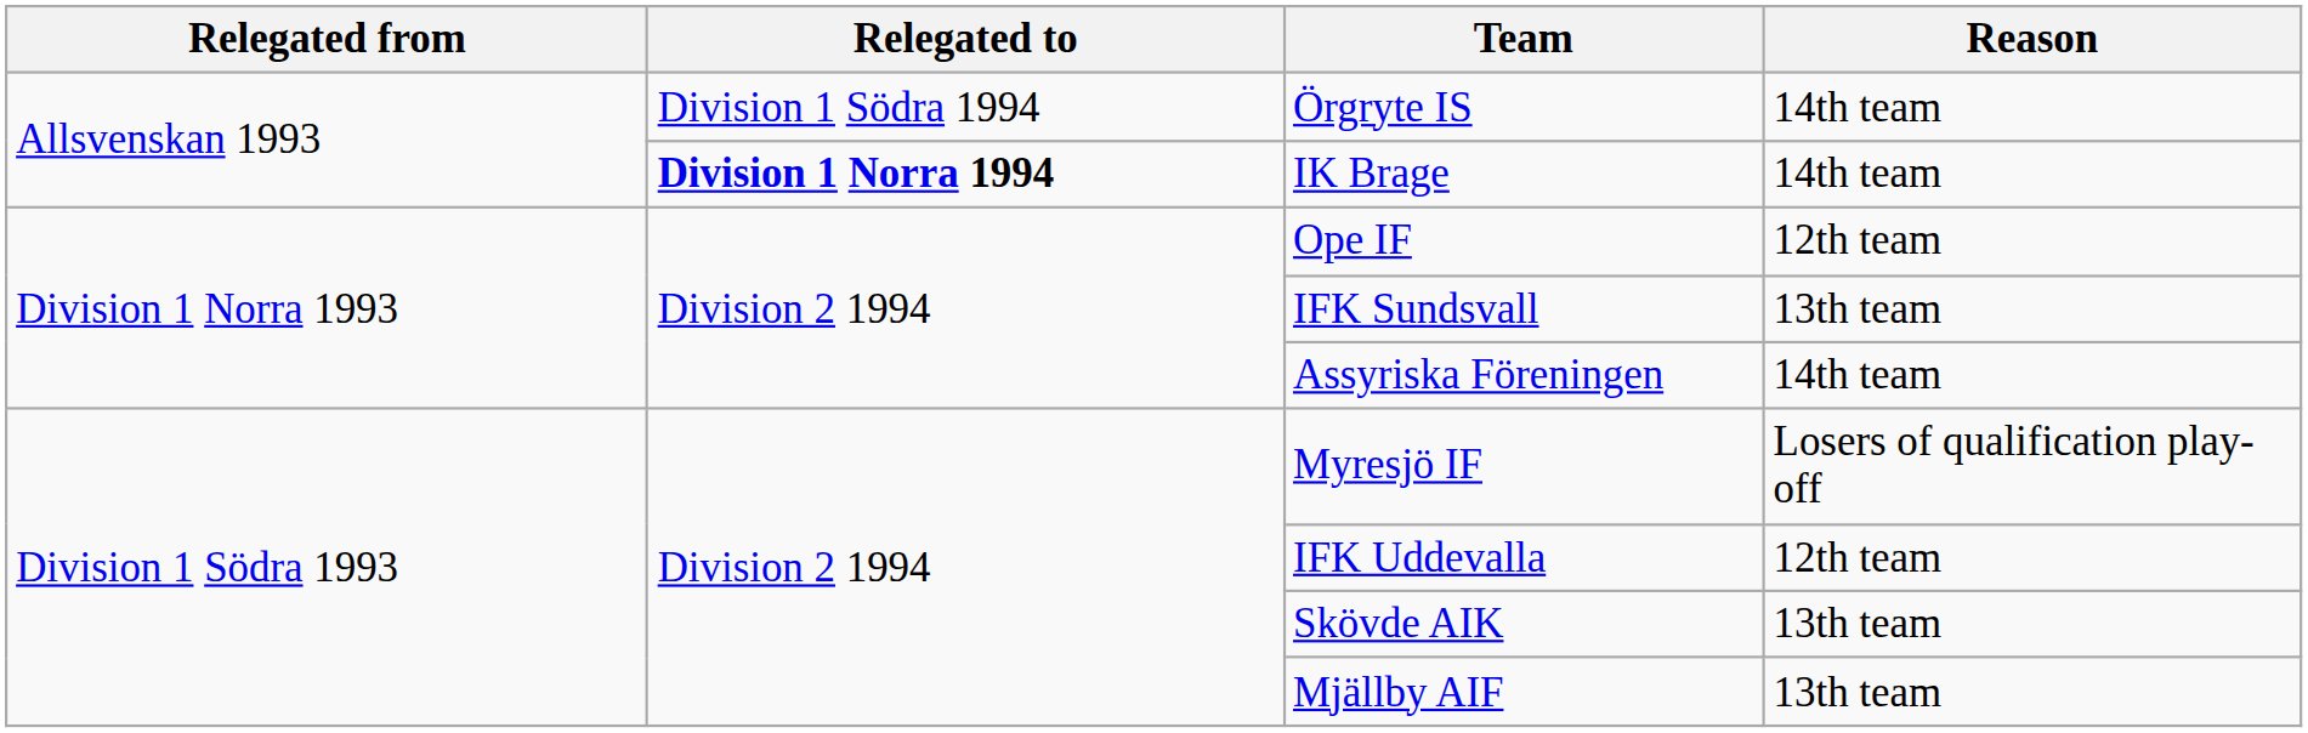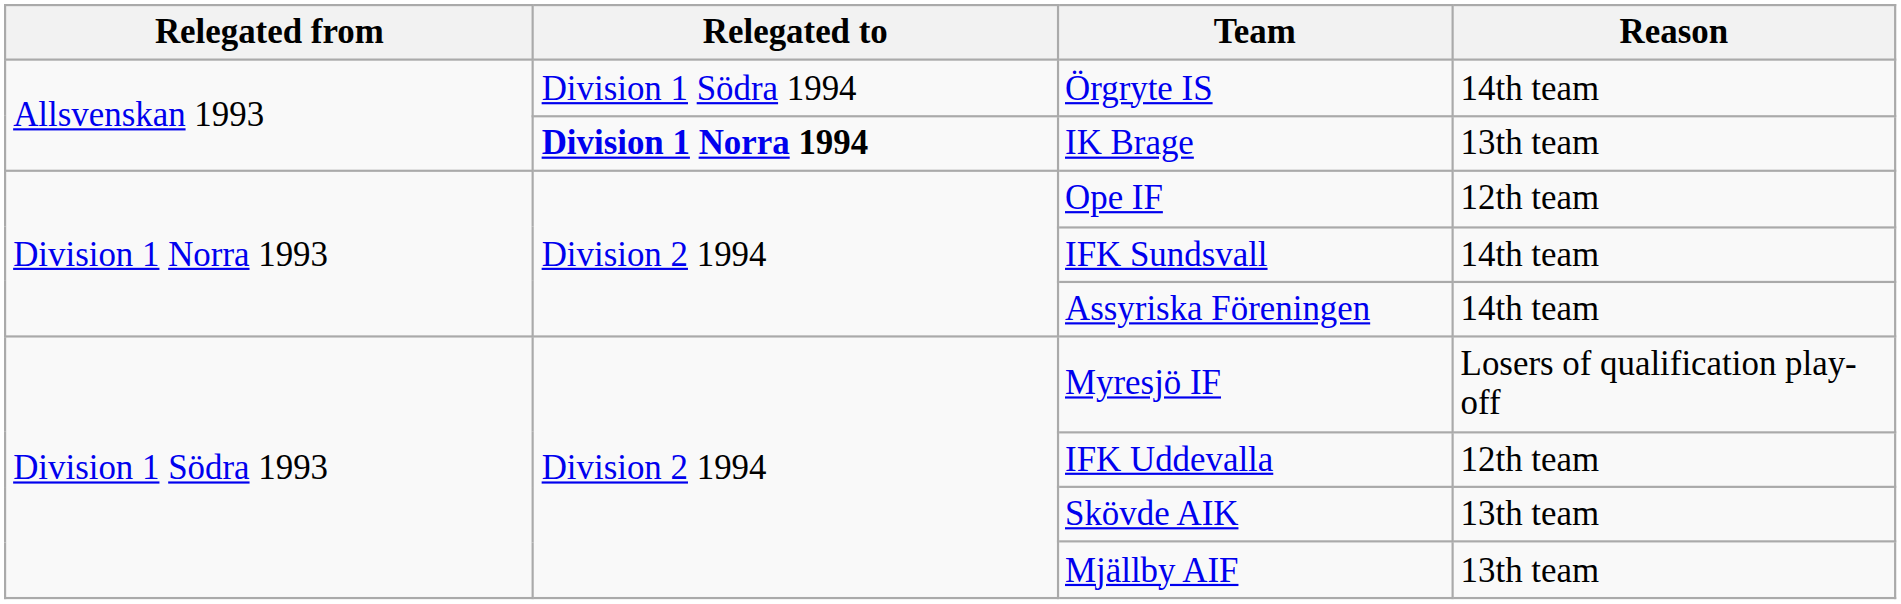IK Brage | Reason: 14th team -> 13th team
IFK Sundsvall | Reason: 13th team -> 14th team
